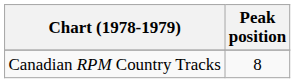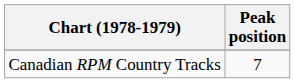Canadian RPM Country Tracks | Peak position: 8 -> 7
